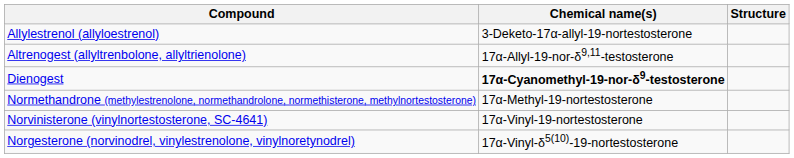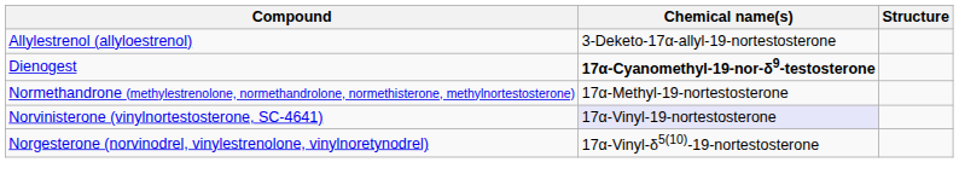- row: Altrenogest (allyltrenbolone, allyltrienolone) | 17α-Allyl-19-nor-δ9,11-testosterone
Norvinisterone (vinylnortestosterone, SC-4641) | Chemical name(s): no background -> lavender background
